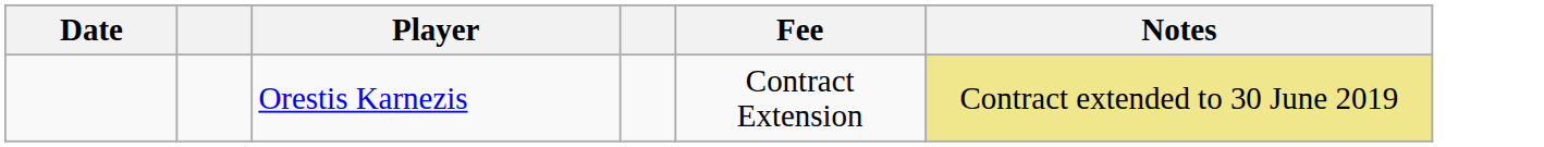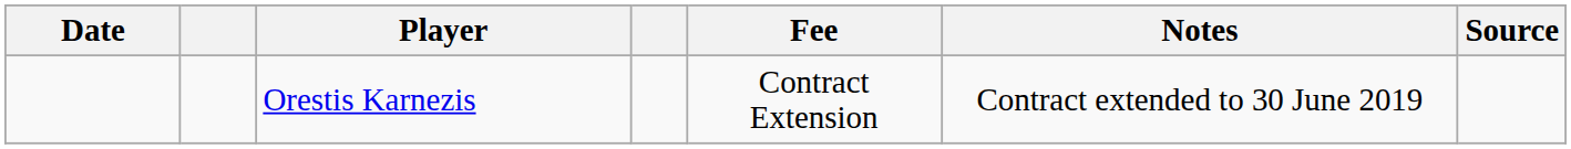+ column: Source
Orestis Karnezis | Notes: khaki background -> no background
